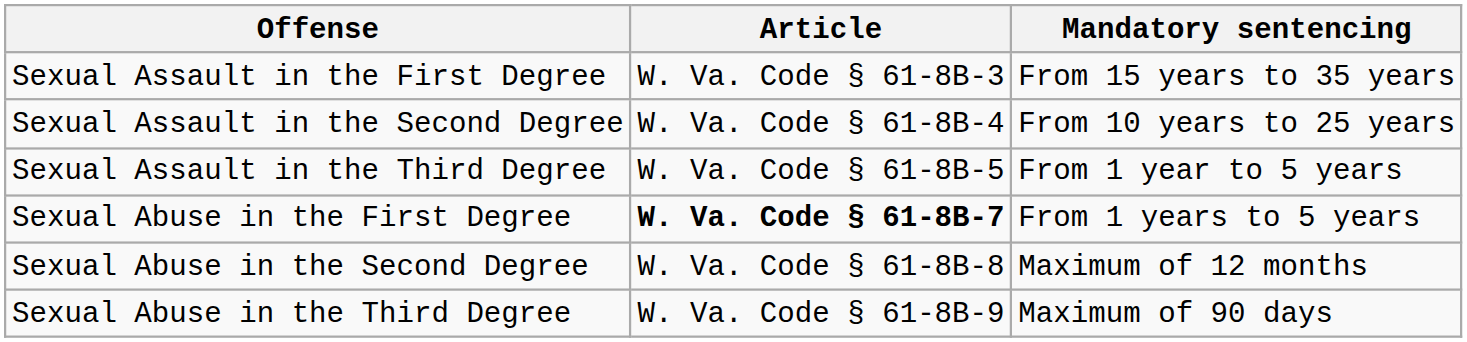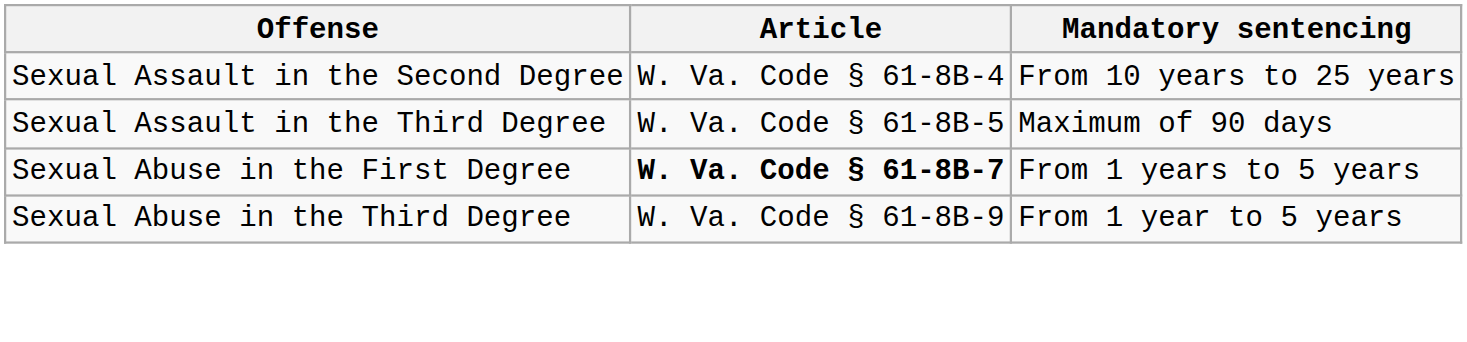- row: Sexual Assault in the First Degree | W. Va. Code § 61-8B-3 | From 15 years to 35 years
Sexual Assault in the Third Degree | Mandatory sentencing: From 1 year to 5 years -> Maximum of 90 days
- row: Sexual Abuse in the Second Degree | W. Va. Code § 61-8B-8 | Maximum of 12 months
Sexual Abuse in the Third Degree | Mandatory sentencing: Maximum of 90 days -> From 1 year to 5 years
